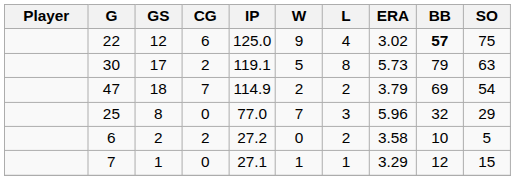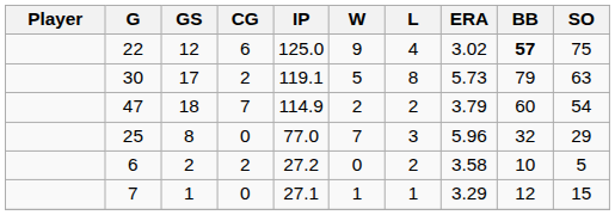47 | BB: 69 -> 60
